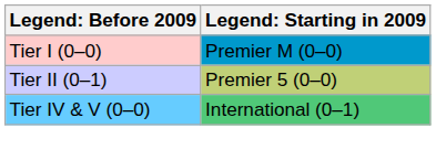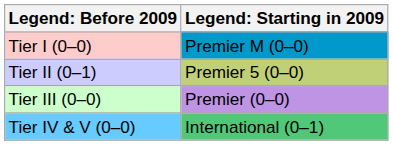+ row: Tier III (0–0) | Premier (0–0)
